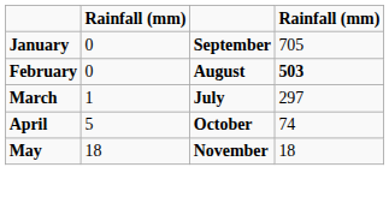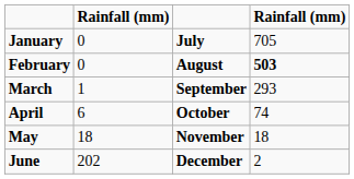January | column 3: September -> July
March | column 3: July -> September
March | column 4: 297 -> 293
April | column 2: 5 -> 6
+ row: June | 202 | December | 2
